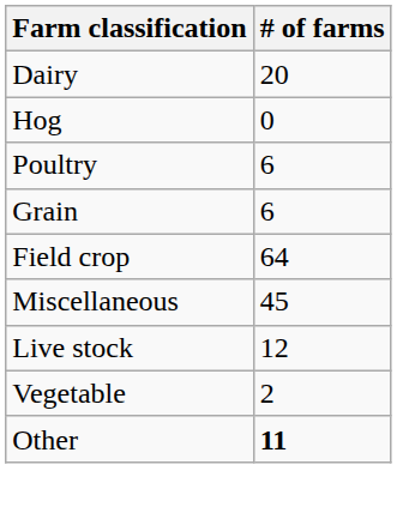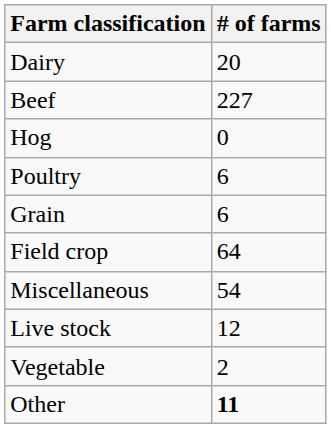+ row: Beef | 227
Miscellaneous | # of farms: 45 -> 54
